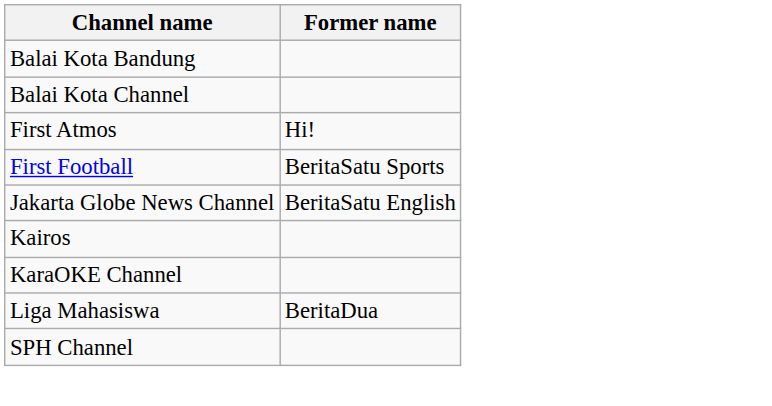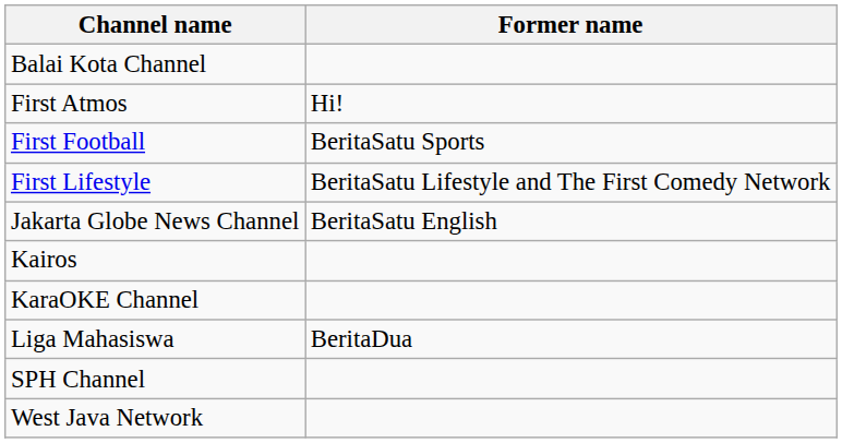- row: Balai Kota Bandung
+ row: First Lifestyle | BeritaSatu Lifestyle and The First Comedy Network
+ row: West Java Network
